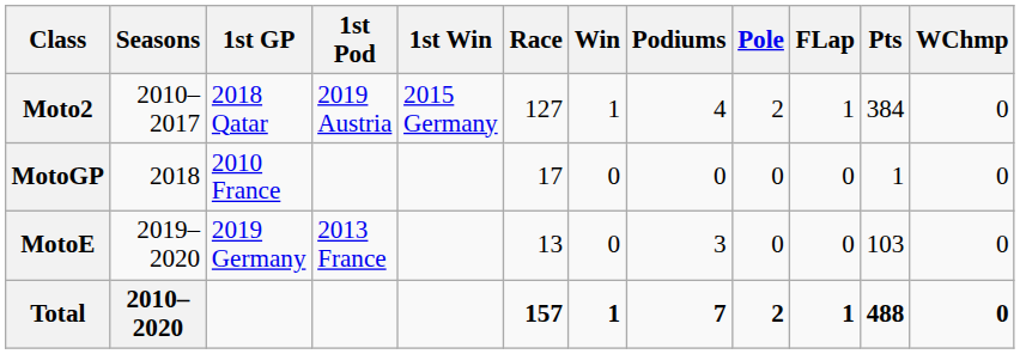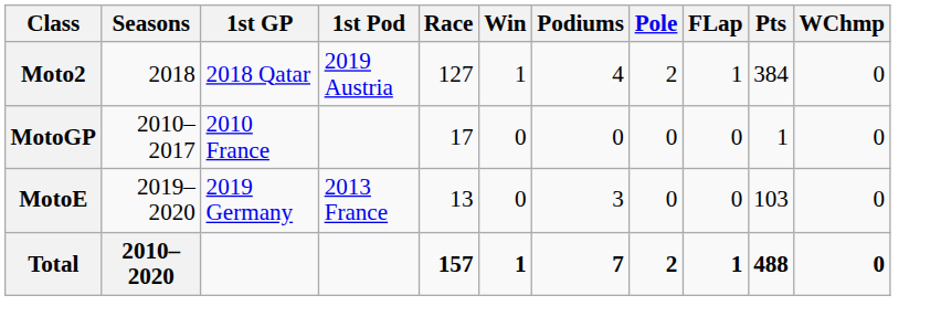- column: 1st Win | 2015 Germany
Moto2 | Seasons: 2010–2017 -> 2018
MotoGP | Seasons: 2018 -> 2010–2017
